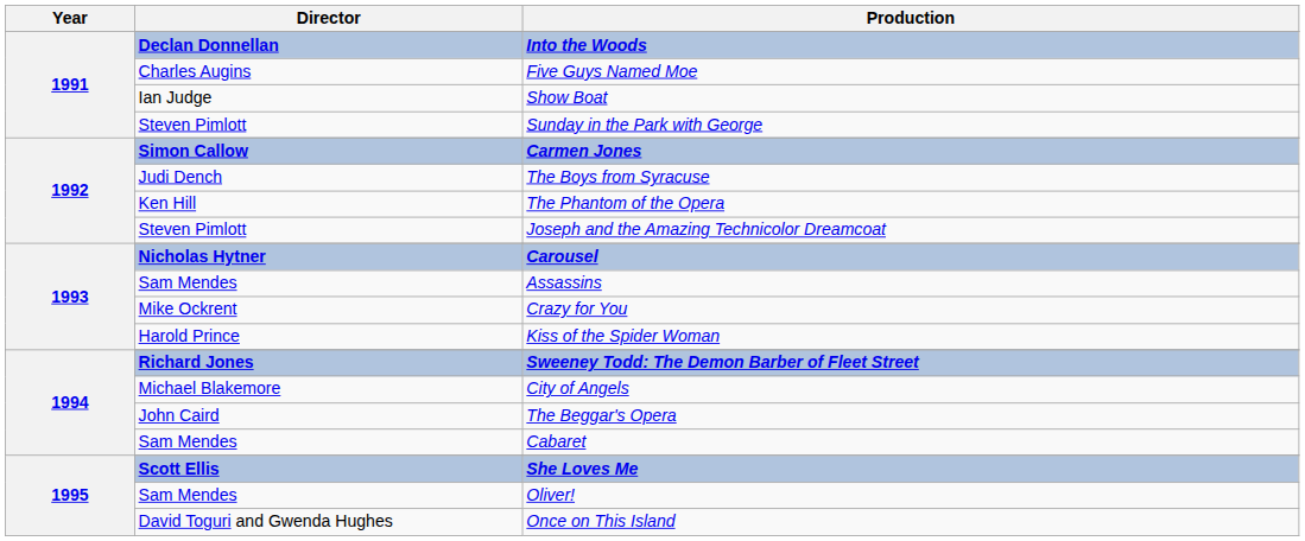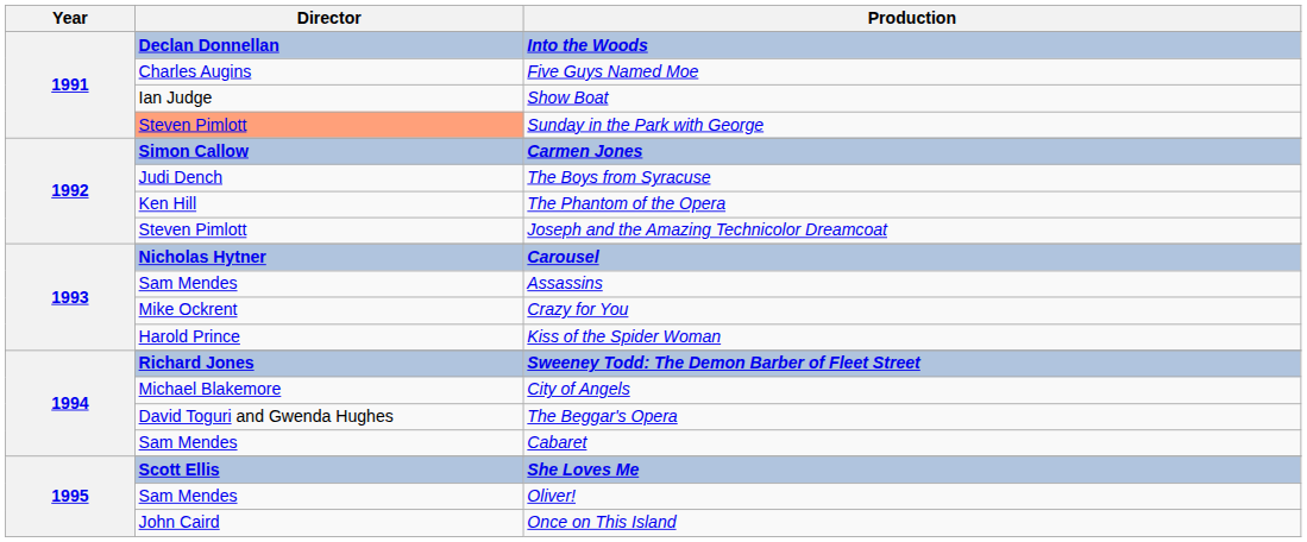Sunday in the Park with George | Director: no background -> lightsalmon background
The Beggar's Opera | Director: John Caird -> David Toguri and Gwenda Hughes
Once on This Island | Director: David Toguri and Gwenda Hughes -> John Caird
